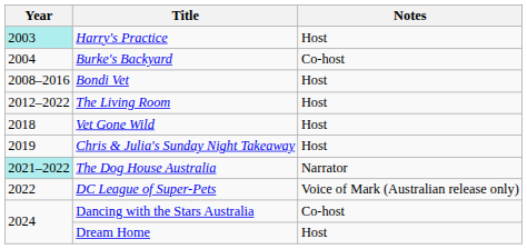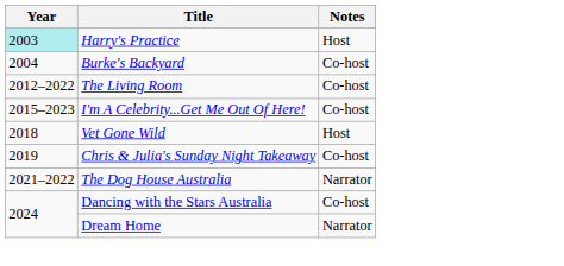- row: 2008–2016 | Bondi Vet | Host
The Living Room | Notes: Host -> Co-host
+ row: 2015–2023 | I'm A Celebrity...Get Me Out Of Here! | Co-host
Chris & Julia's Sunday Night Takeaway | Notes: Host -> Co-host
The Dog House Australia | Year: paleturquoise background -> no background
- row: 2022 | DC League of Super-Pets | Voice of Mark (Australian release only)
Dream Home | Notes: Host -> Narrator
